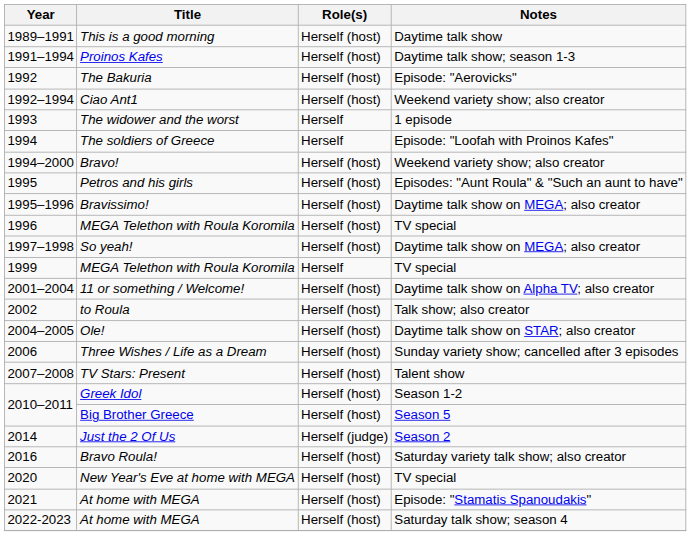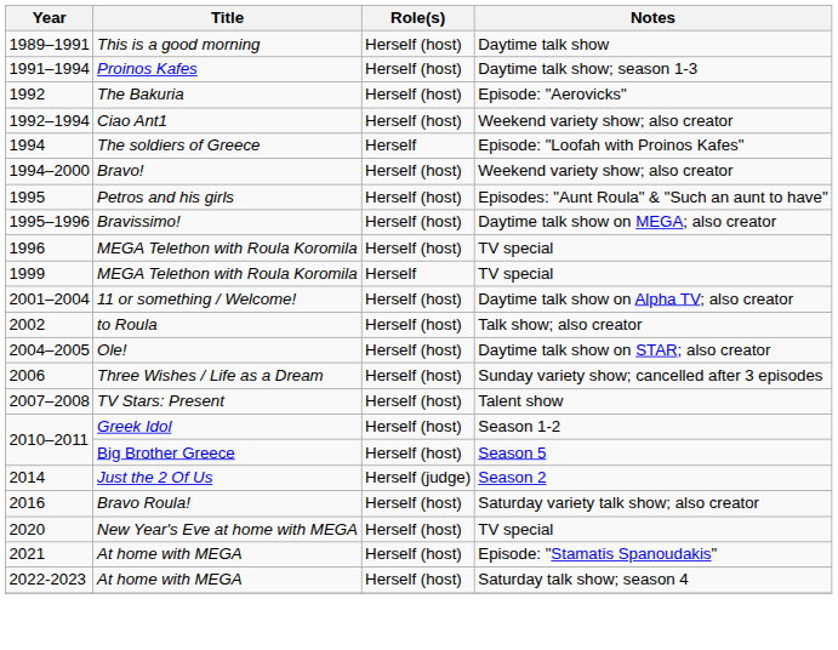- row: 1993 | The widower and the worst | Herself | 1 episode
- row: 1997–1998 | So yeah! | Herself (host) | Daytime talk show on MEGA; also creator
